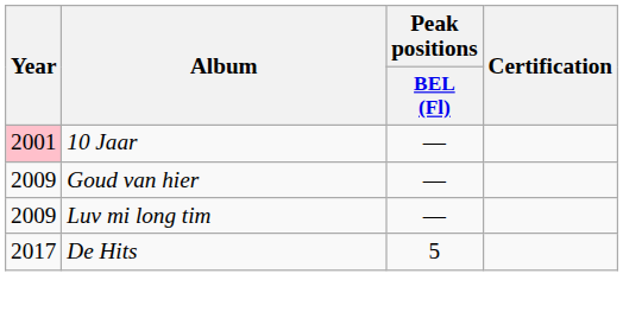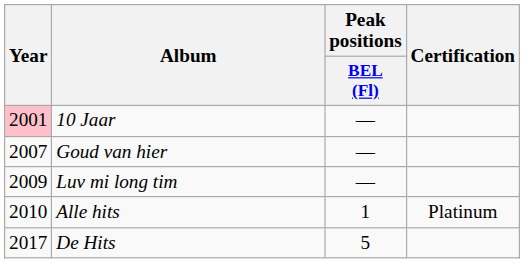Goud van hier | Year: 2009 -> 2007
+ row: 2010 | Alle hits | 1 | Platinum
